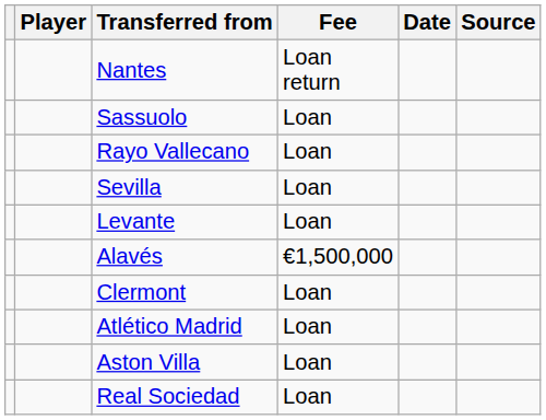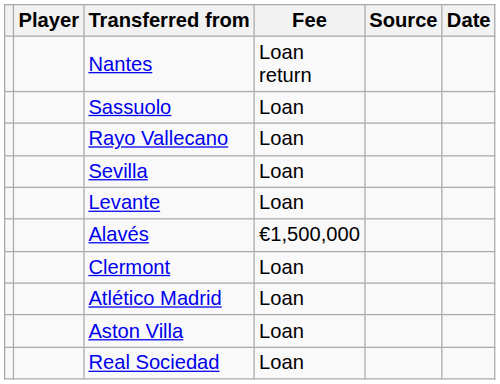columns swapped: Date <-> Source
